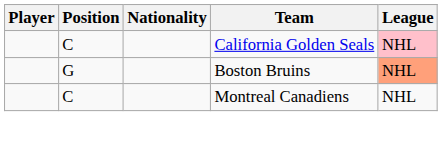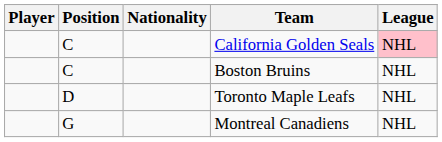Boston Bruins | Position: G -> C
Boston Bruins | League: lightsalmon background -> no background
+ row: D | Toronto Maple Leafs | NHL
Montreal Canadiens | Position: C -> G
